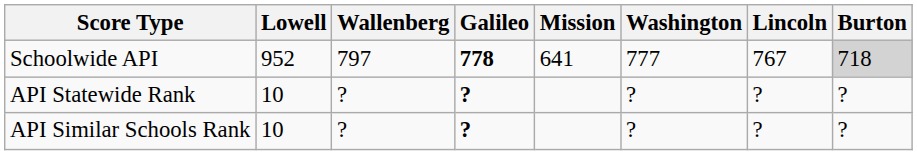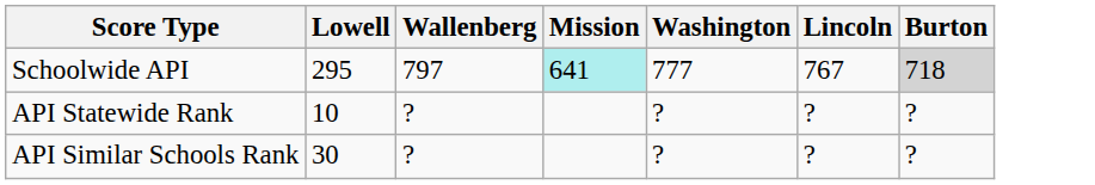- column: Galileo | 778 | ? | ?
Schoolwide API | Lowell: 952 -> 295
Schoolwide API | Mission: no background -> paleturquoise background
API Similar Schools Rank | Lowell: 10 -> 30
